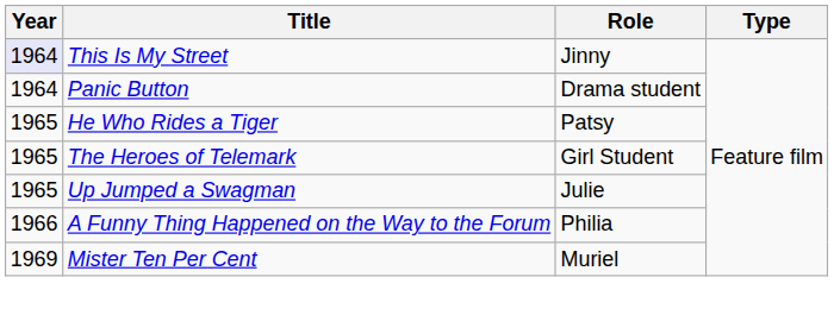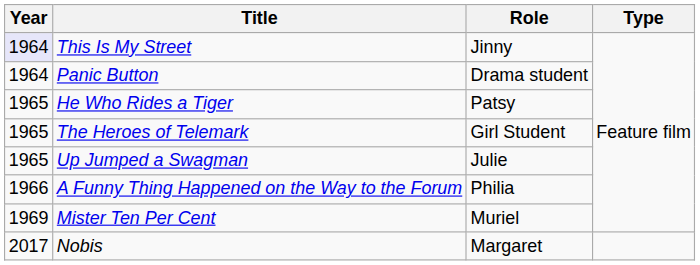+ row: 2017 | Nobis | Margaret
